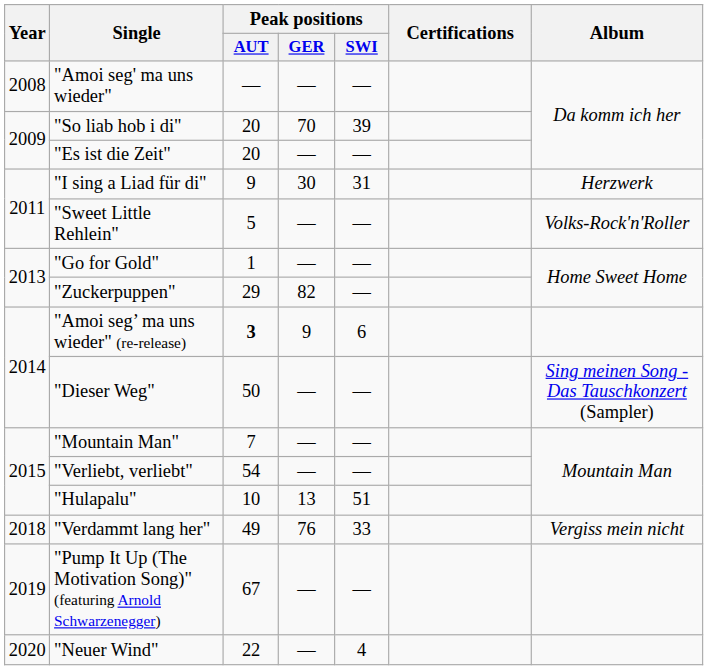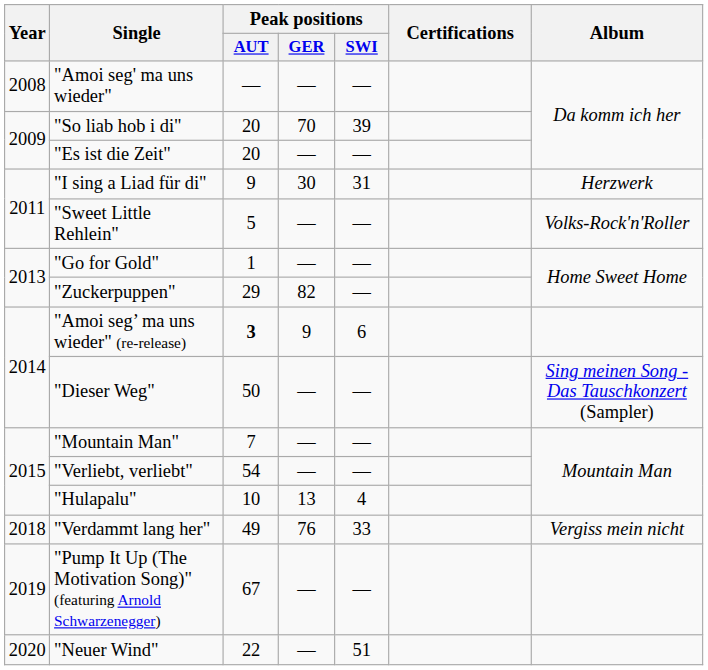"Hulapalu" | Peak positions / SWI: 51 -> 4
"Neuer Wind" | Peak positions / SWI: 4 -> 51
